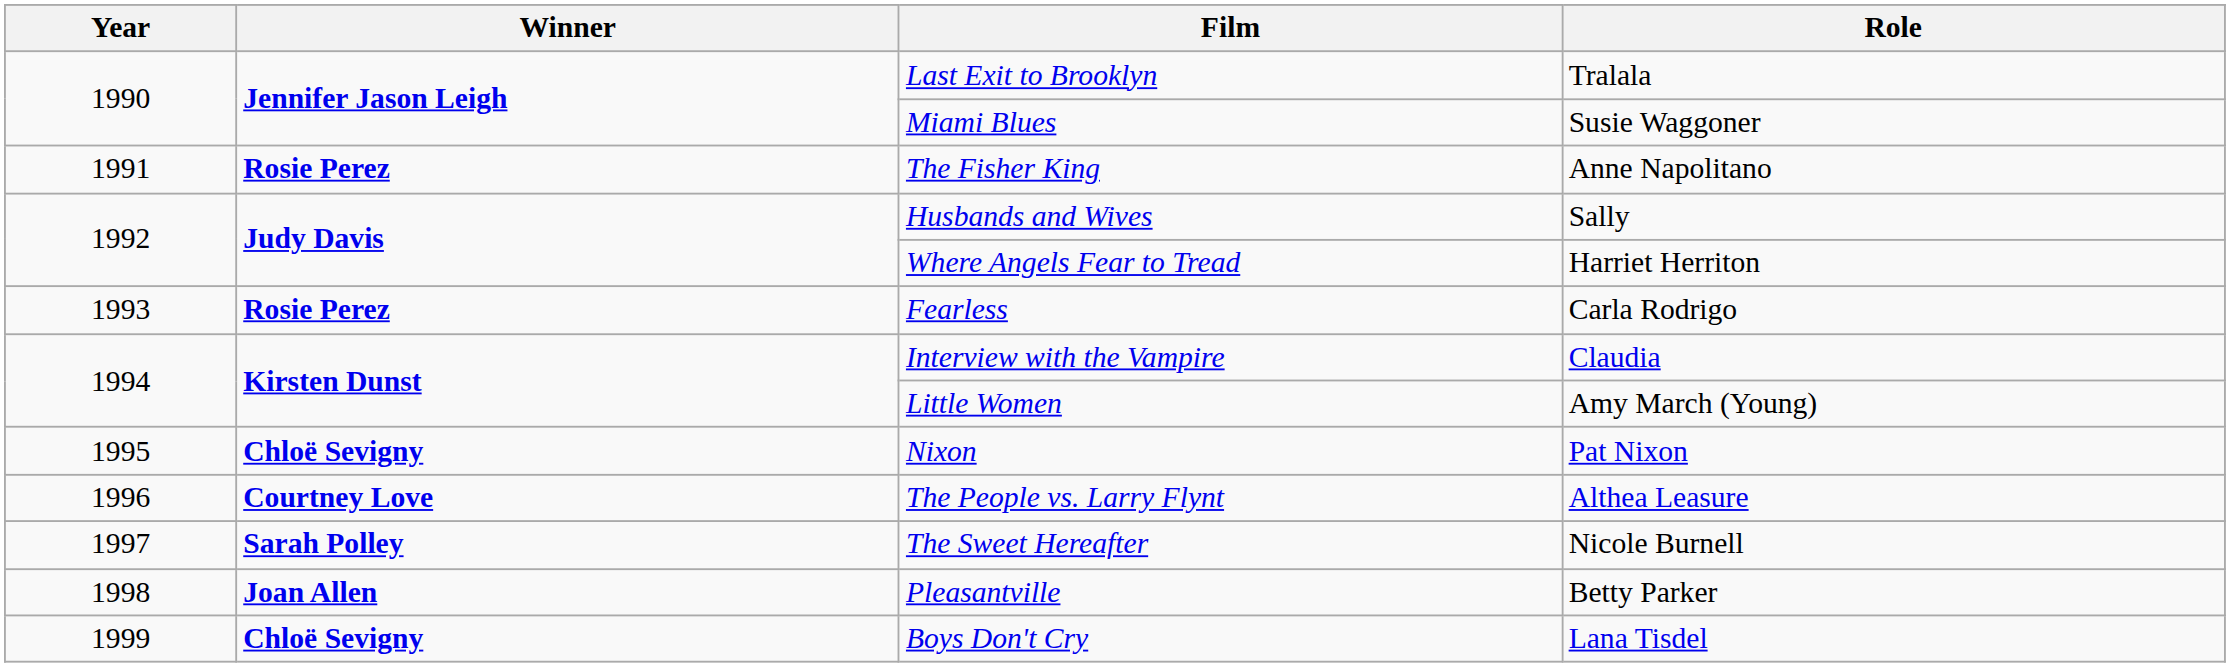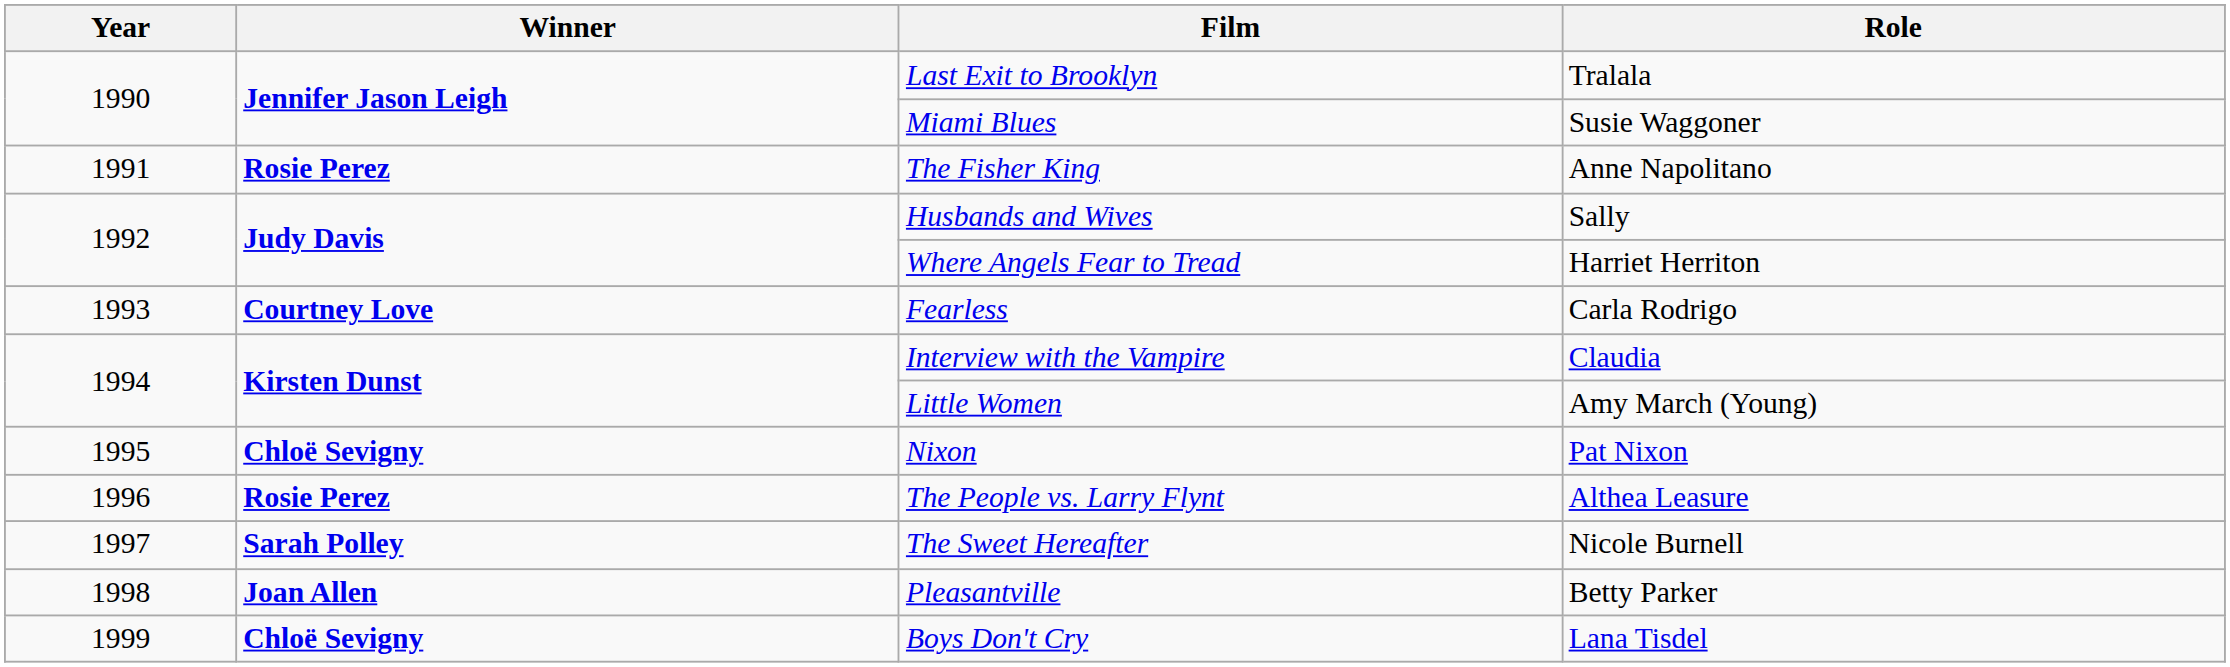Fearless | Winner: Rosie Perez -> Courtney Love
The People vs. Larry Flynt | Winner: Courtney Love -> Rosie Perez
